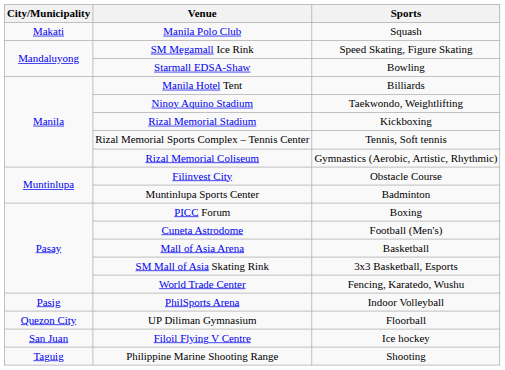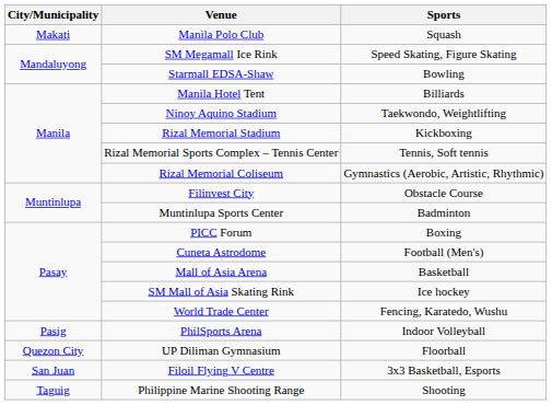SM Mall of Asia Skating Rink | Sports: 3x3 Basketball, Esports -> Ice hockey
Filoil Flying V Centre | Sports: Ice hockey -> 3x3 Basketball, Esports
